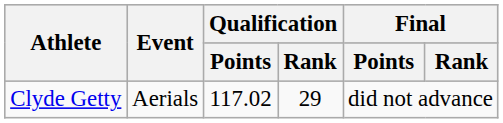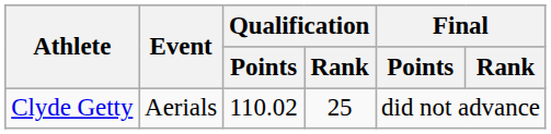Clyde Getty | Qualification / Points: 117.02 -> 110.02
Clyde Getty | Qualification / Rank: 29 -> 25
